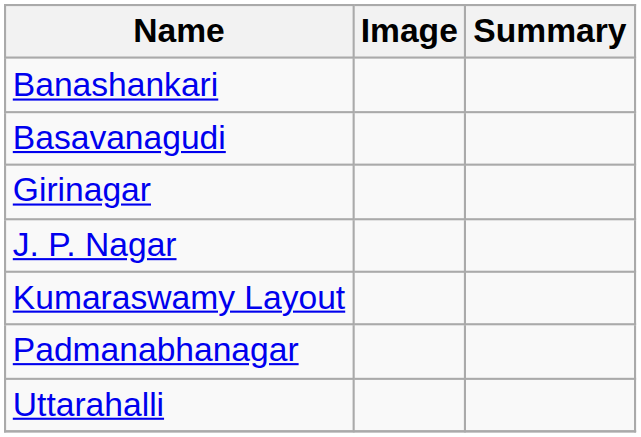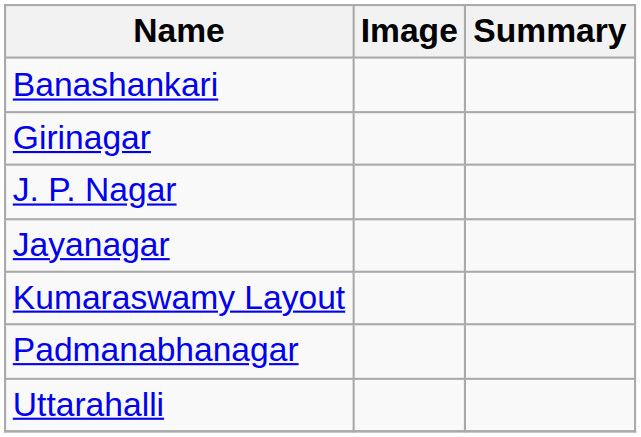- row: Basavanagudi
+ row: Jayanagar
